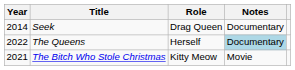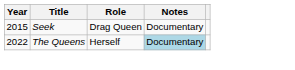Seek | Year: 2014 -> 2015
- row: 2021 | The Bitch Who Stole Christmas | Kitty Meow | Movie
